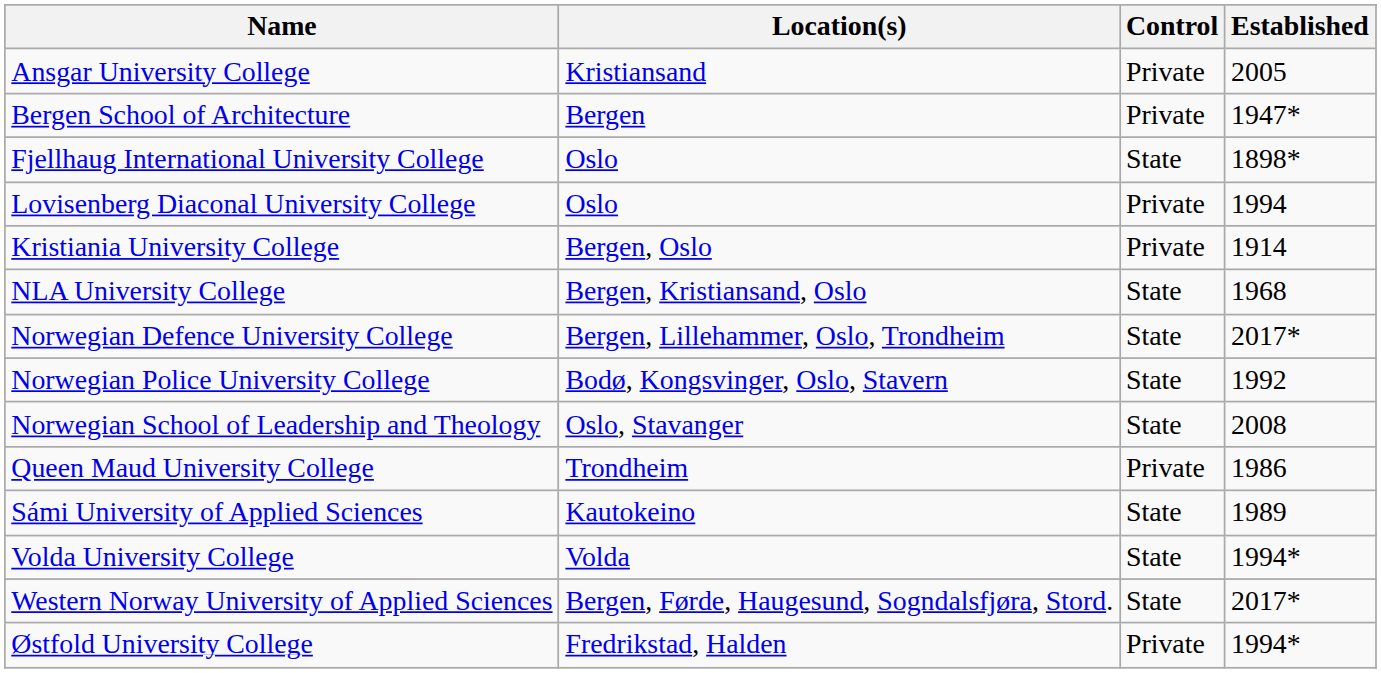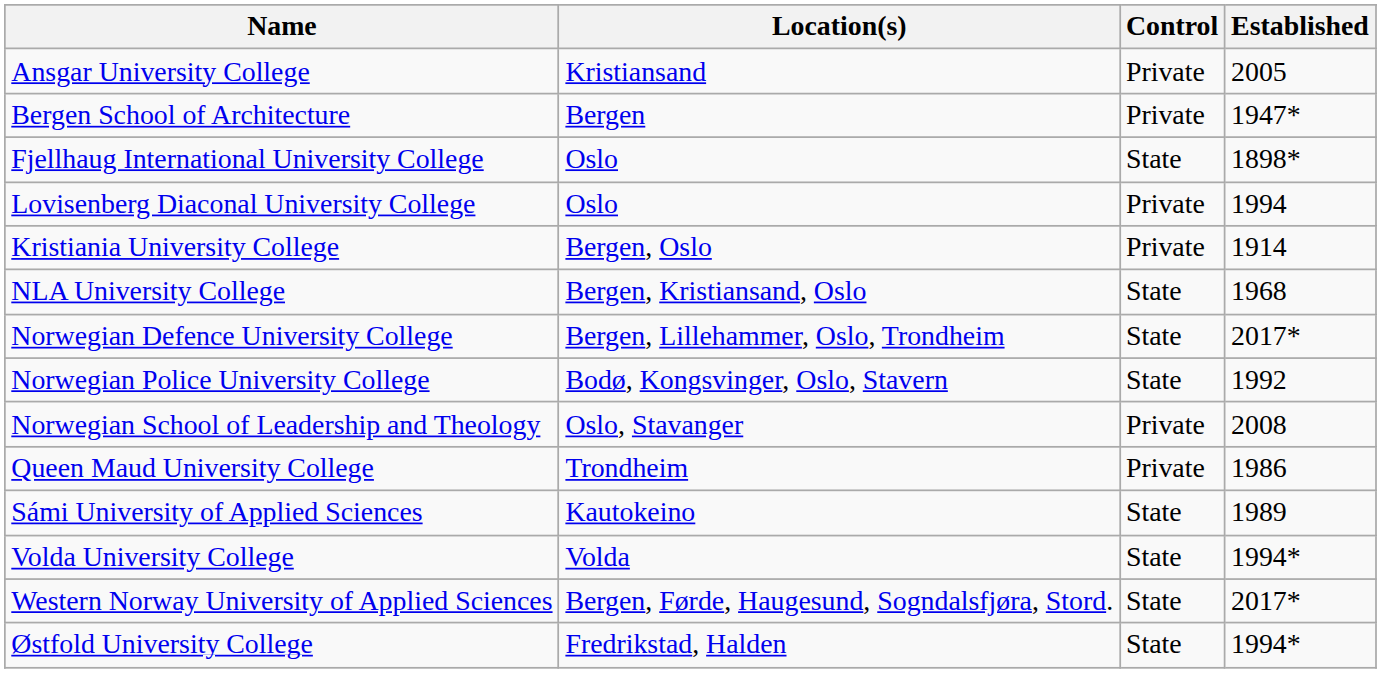Norwegian School of Leadership and Theology | Control: State -> Private
Østfold University College | Control: Private -> State
